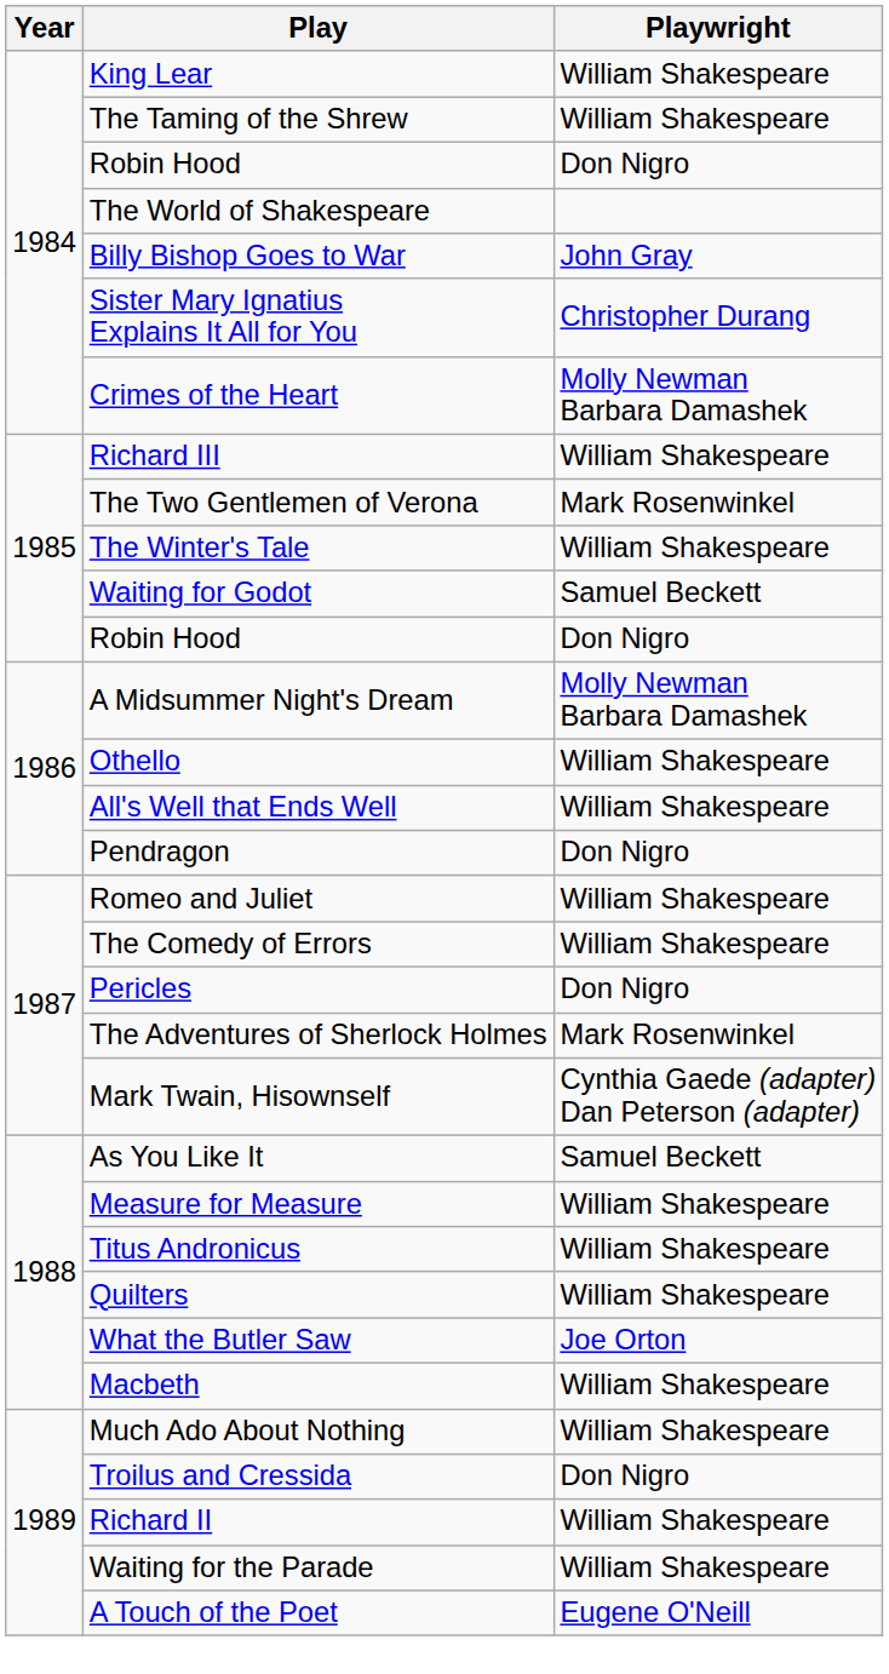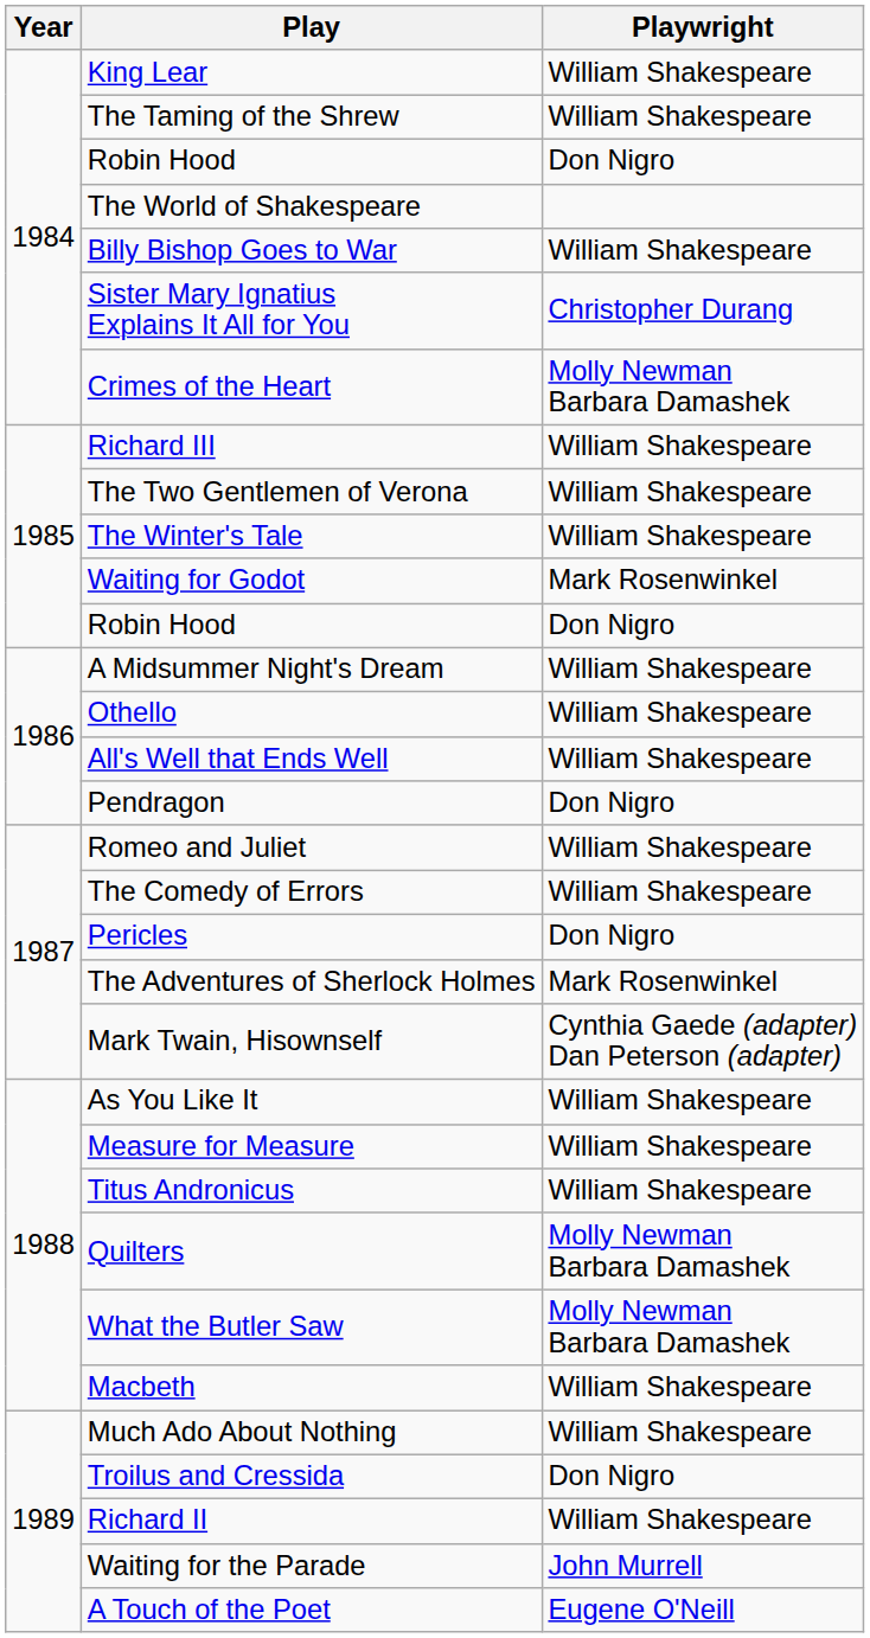Billy Bishop Goes to War | Playwright: John Gray -> William Shakespeare
The Two Gentlemen of Verona | Playwright: Mark Rosenwinkel -> William Shakespeare
Waiting for Godot | Playwright: Samuel Beckett -> Mark Rosenwinkel
A Midsummer Night's Dream | Playwright: Molly Newman Barbara Damashek -> William Shakespeare
As You Like It | Playwright: Samuel Beckett -> William Shakespeare
Quilters | Playwright: William Shakespeare -> Molly Newman Barbara Damashek
What the Butler Saw | Playwright: Joe Orton -> Molly Newman Barbara Damashek
Waiting for the Parade | Playwright: William Shakespeare -> John Murrell
